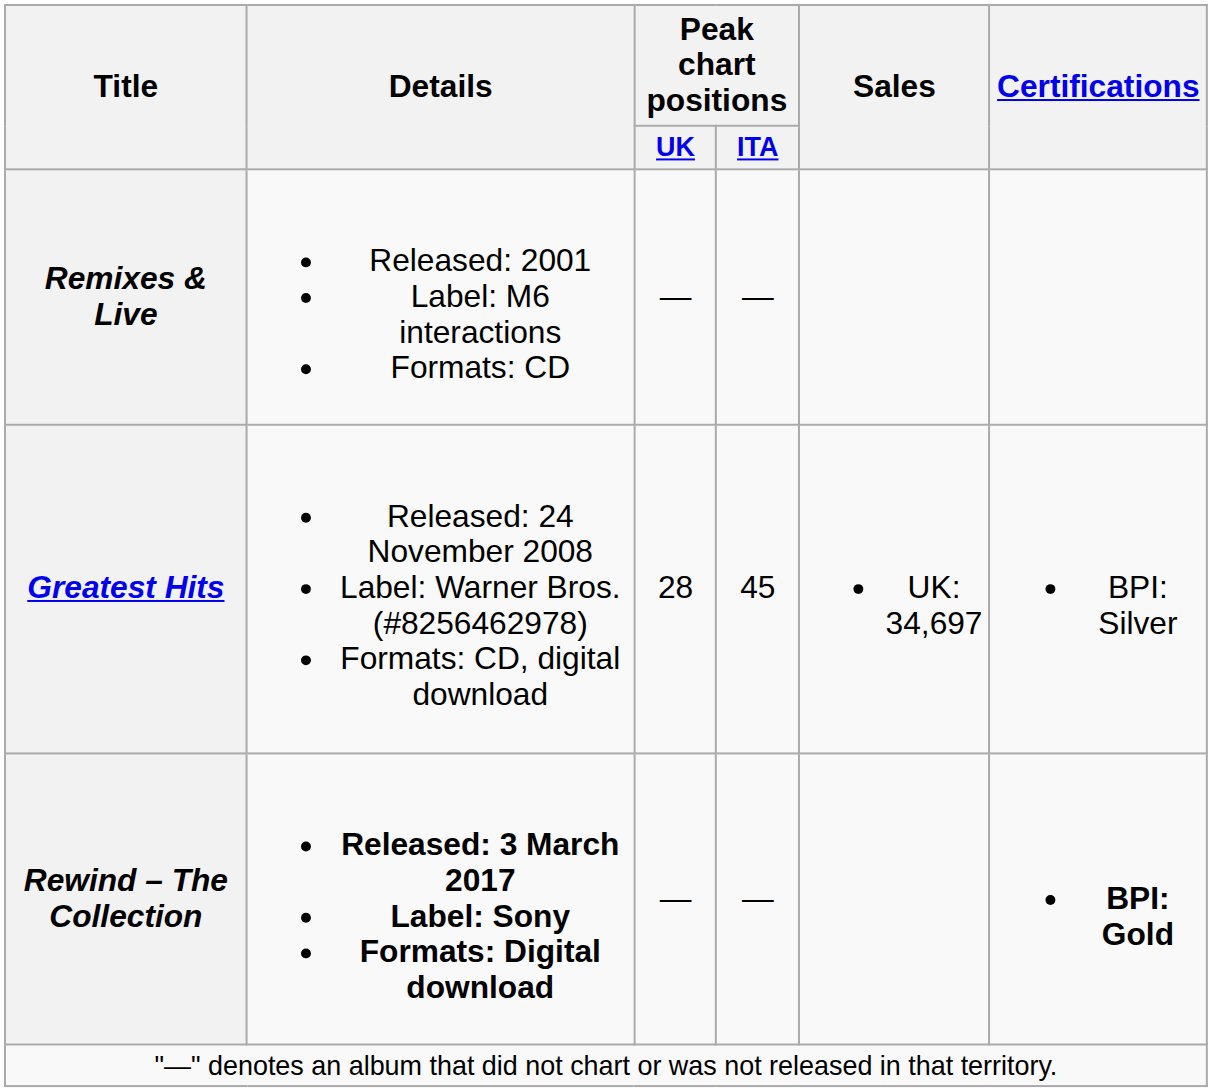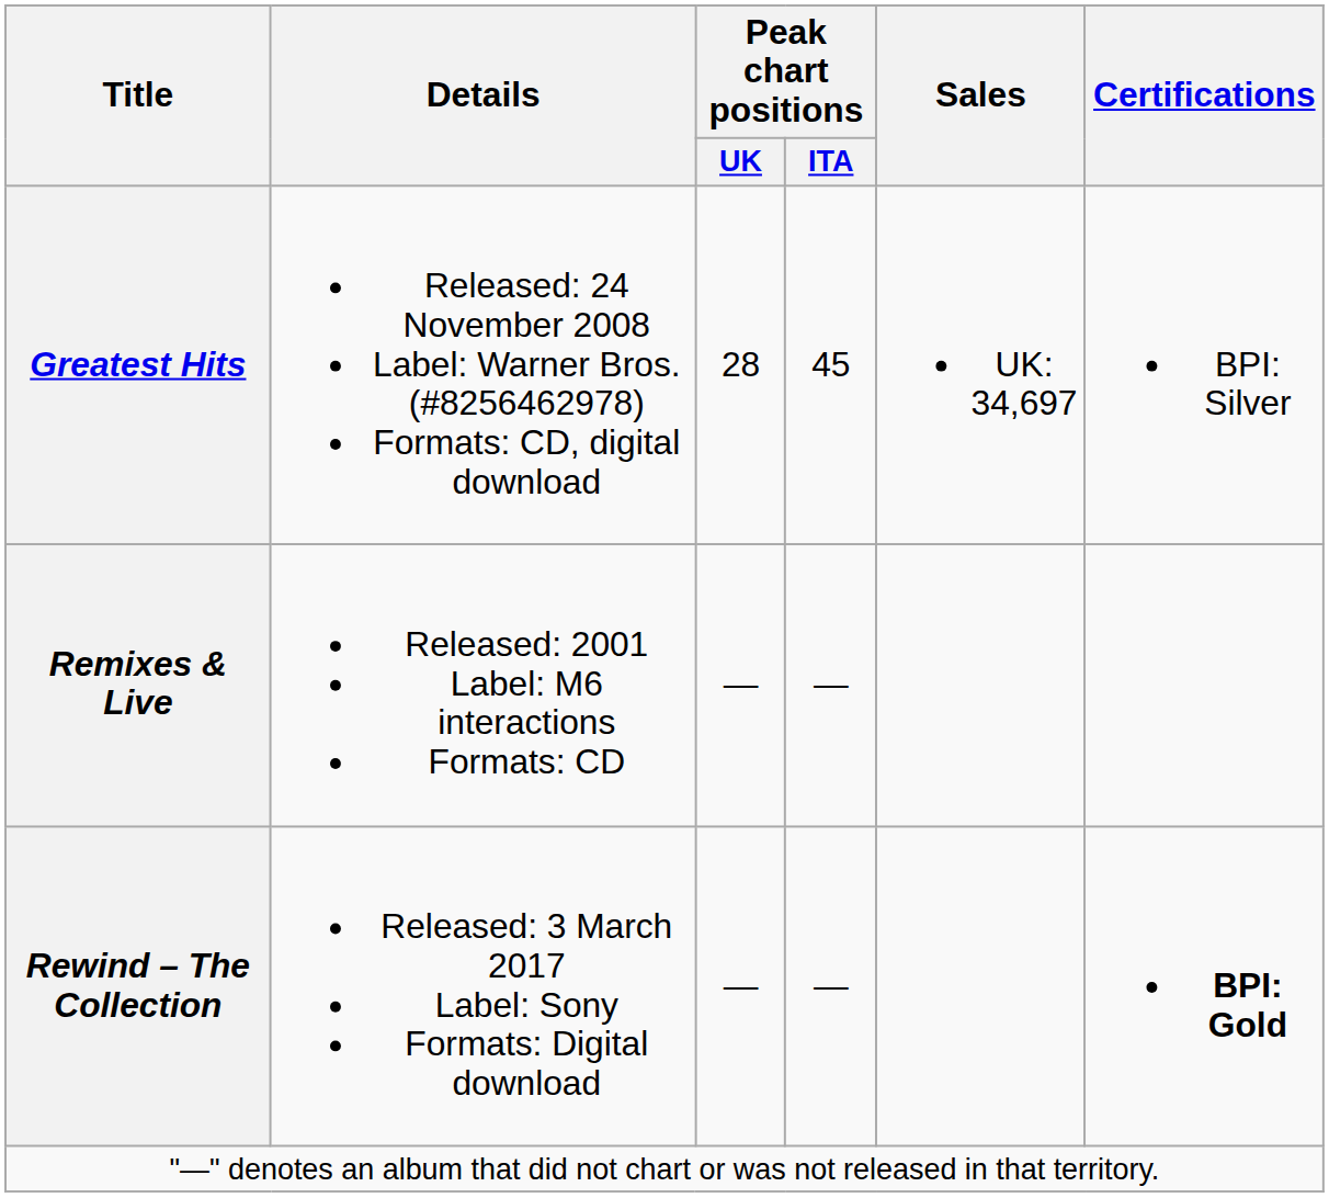rows swapped: Remixes & Live <-> Greatest Hits
Rewind – The Collection | Details: bold -> normal
